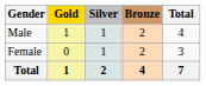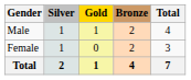columns swapped: Gold <-> Silver
